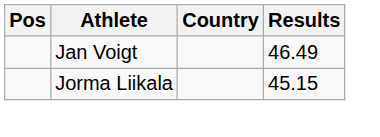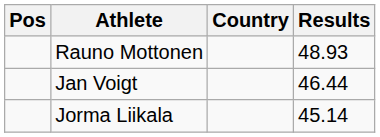+ row: Rauno Mottonen | 48.93
Jan Voigt | Results: 46.49 -> 46.44
Jorma Liikala | Results: 45.15 -> 45.14
